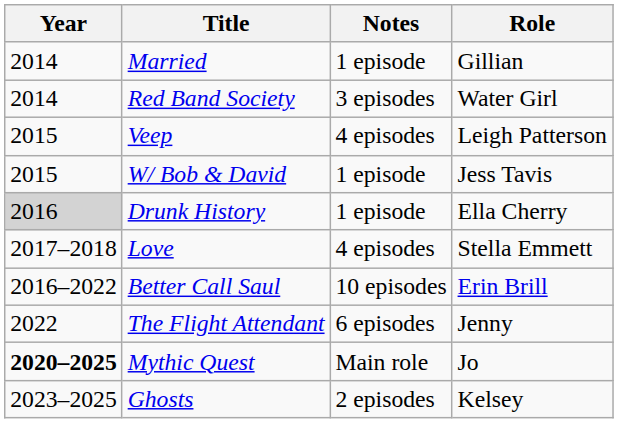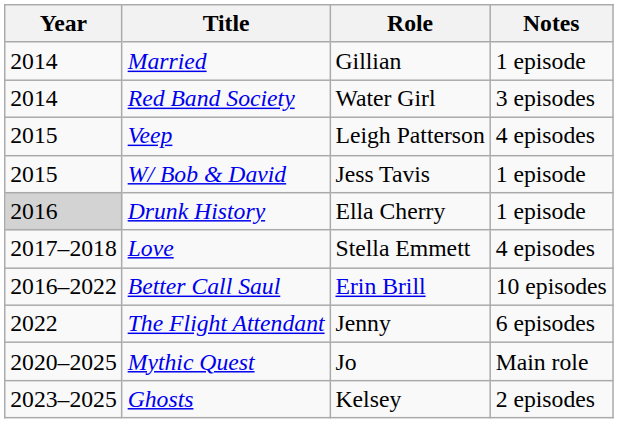columns swapped: Role <-> Notes
Mythic Quest | Year: bold -> normal
